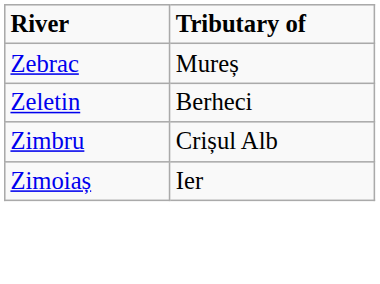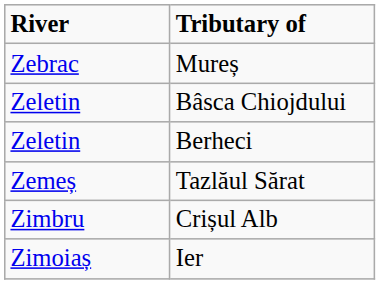+ row: Zeletin | Bâsca Chiojdului
+ row: Zemeș | Tazlăul Sărat
